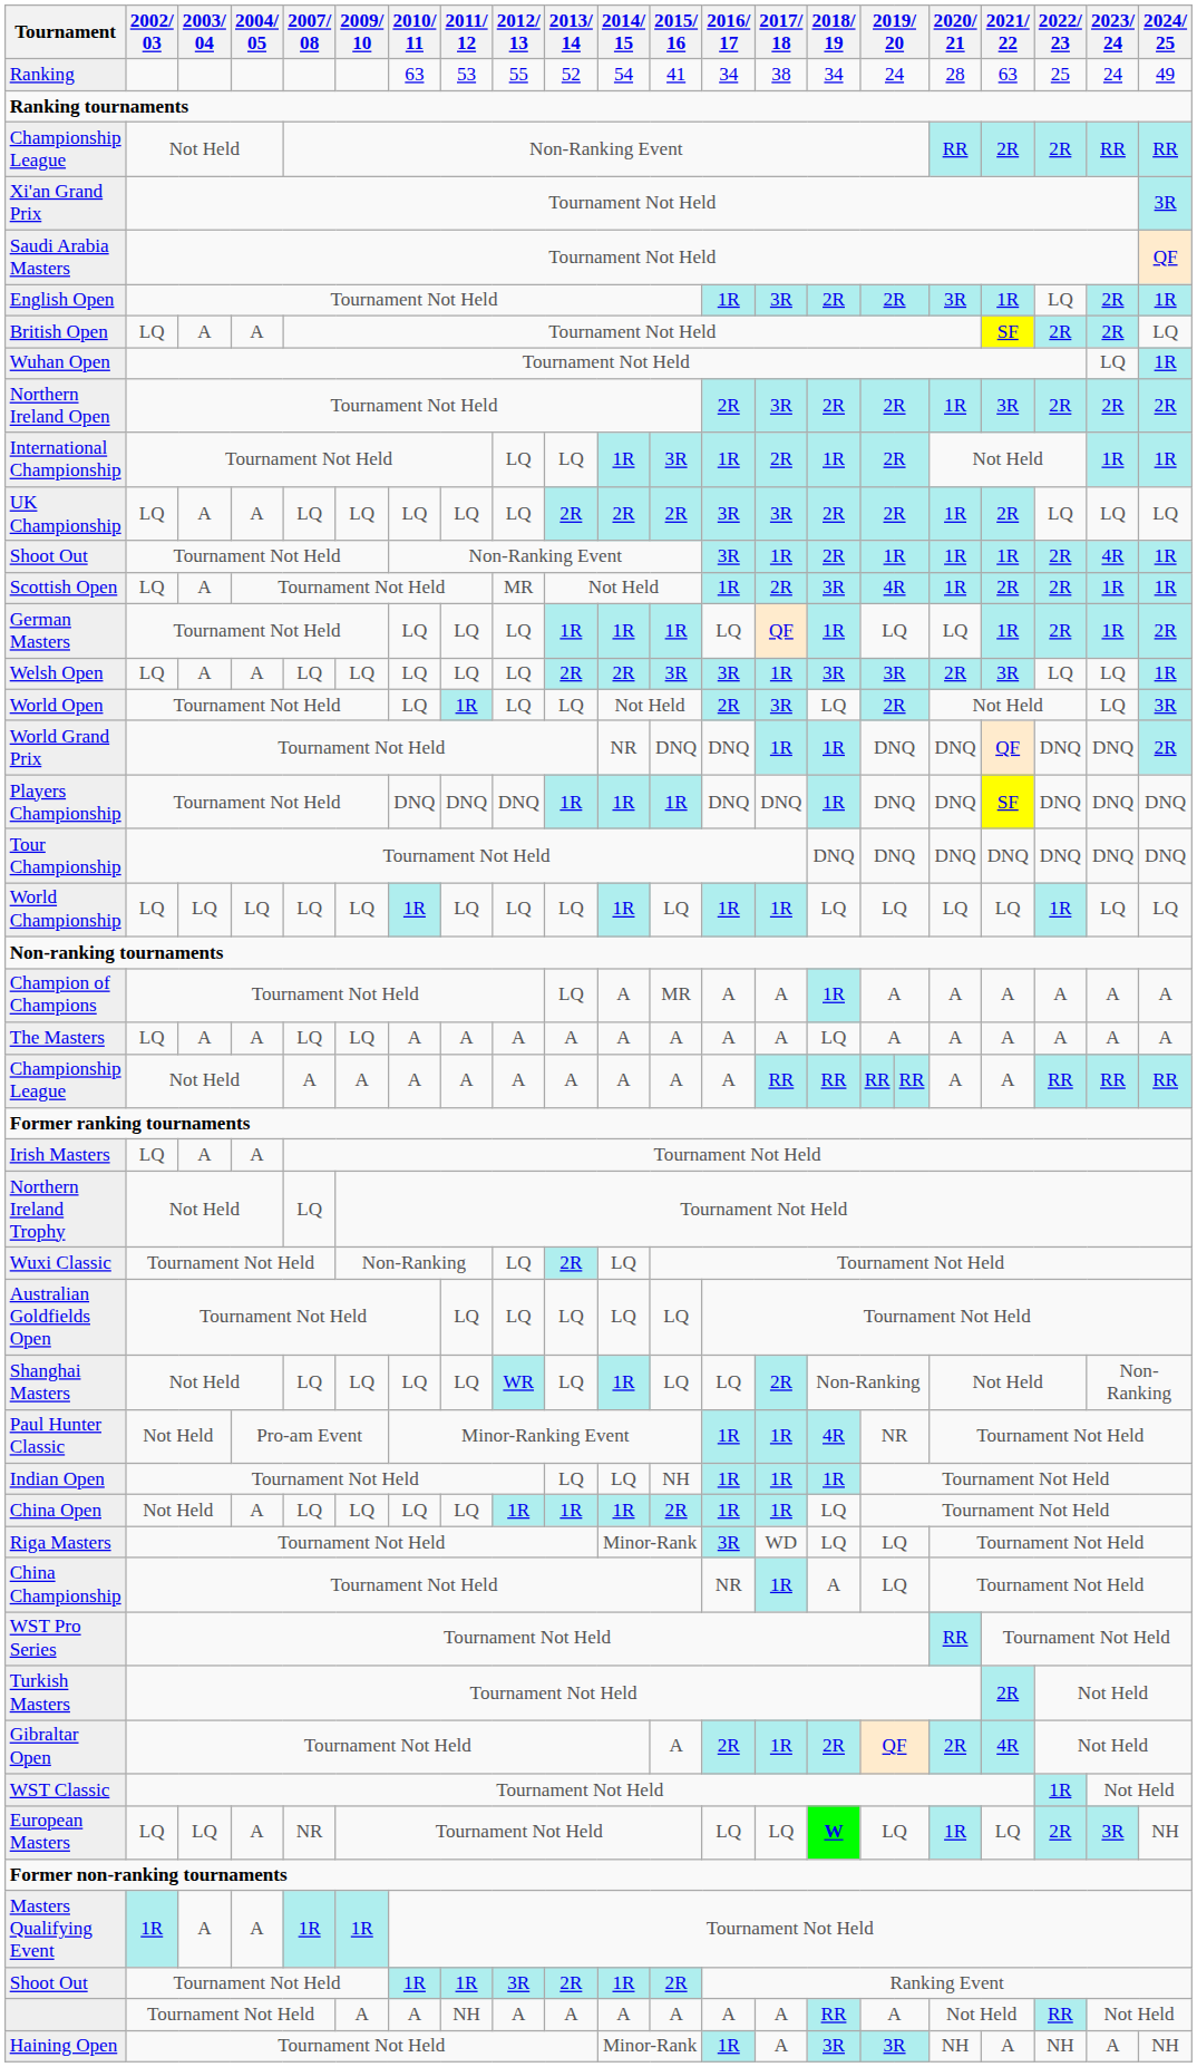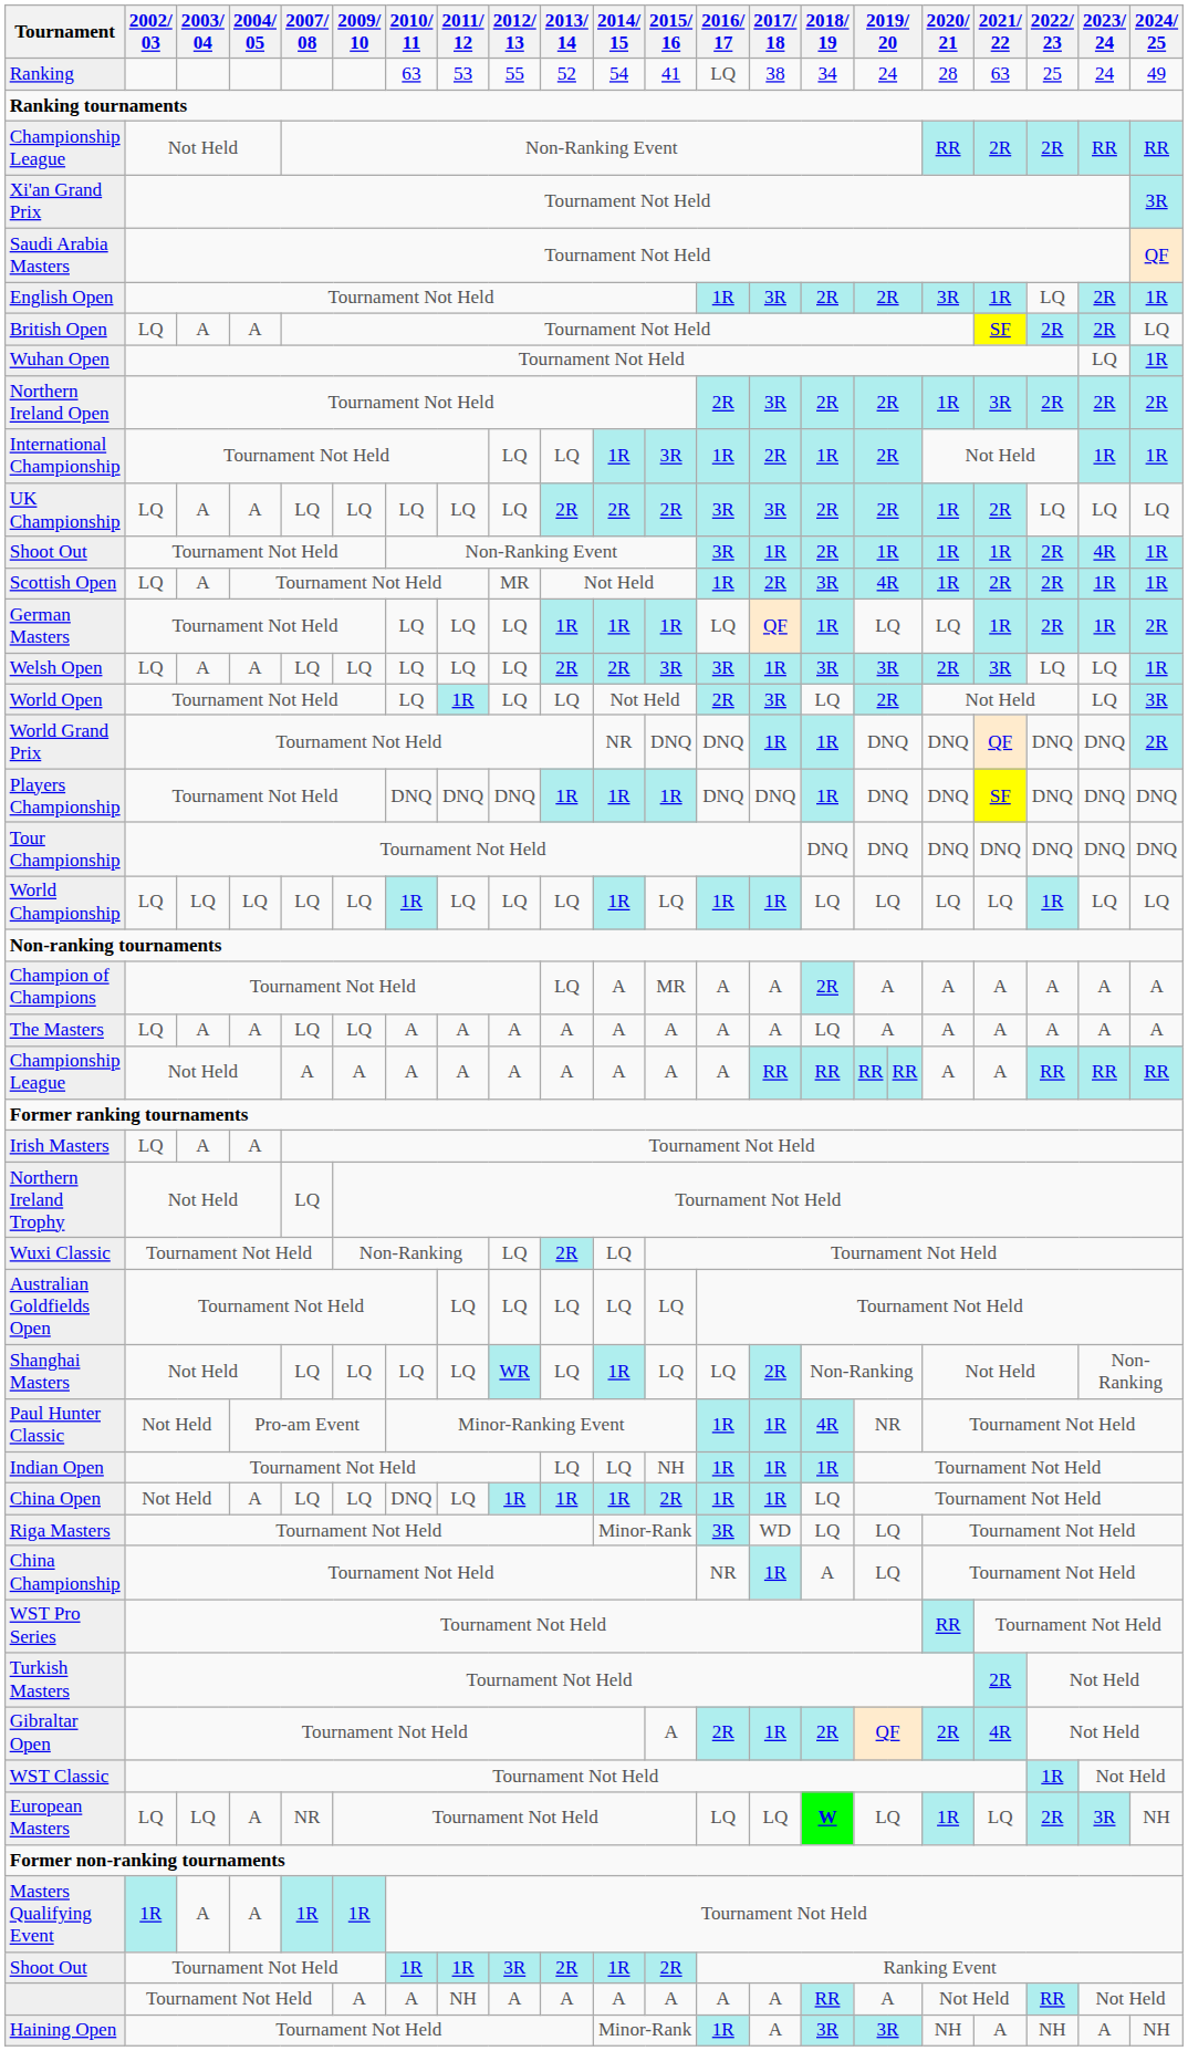Ranking | 2016/ 17: 34 -> LQ
Champion of Champions | 2018/ 19: 1R -> 2R
China Open | 2010/ 11: LQ -> DNQ
